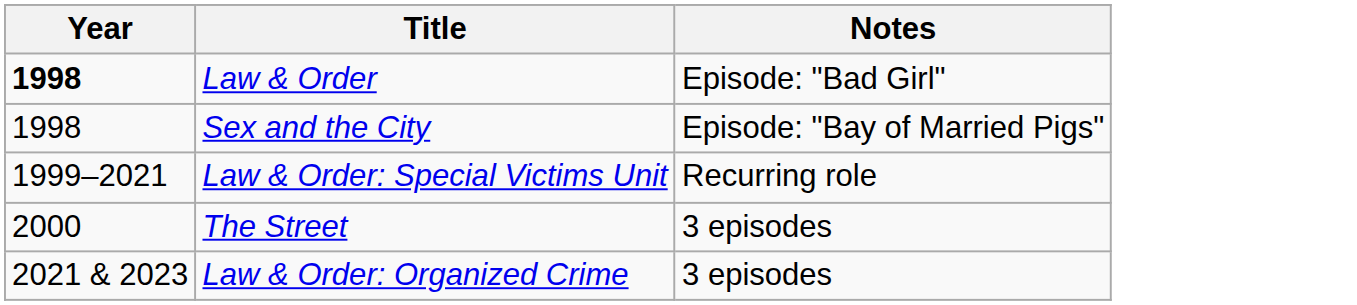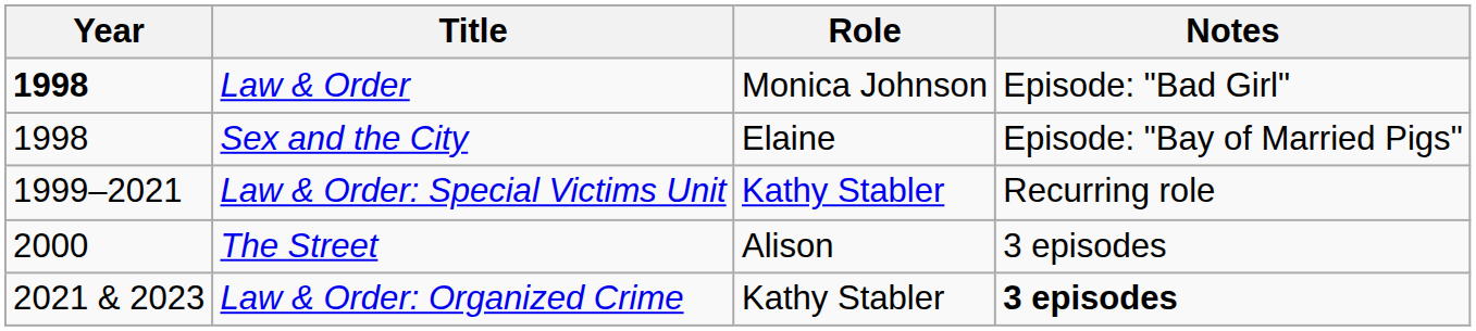+ column: Role | Monica Johnson | Elaine | Kathy Stabler | Alison | Kathy Stabler
Law & Order: Organized Crime | Notes: normal -> bold
